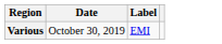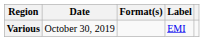+ column: Format(s)
